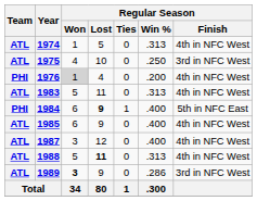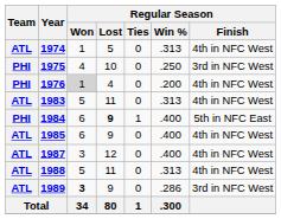1975 | Team: ATL -> PHI
1988 | Regular Season / Lost: bold -> normal
